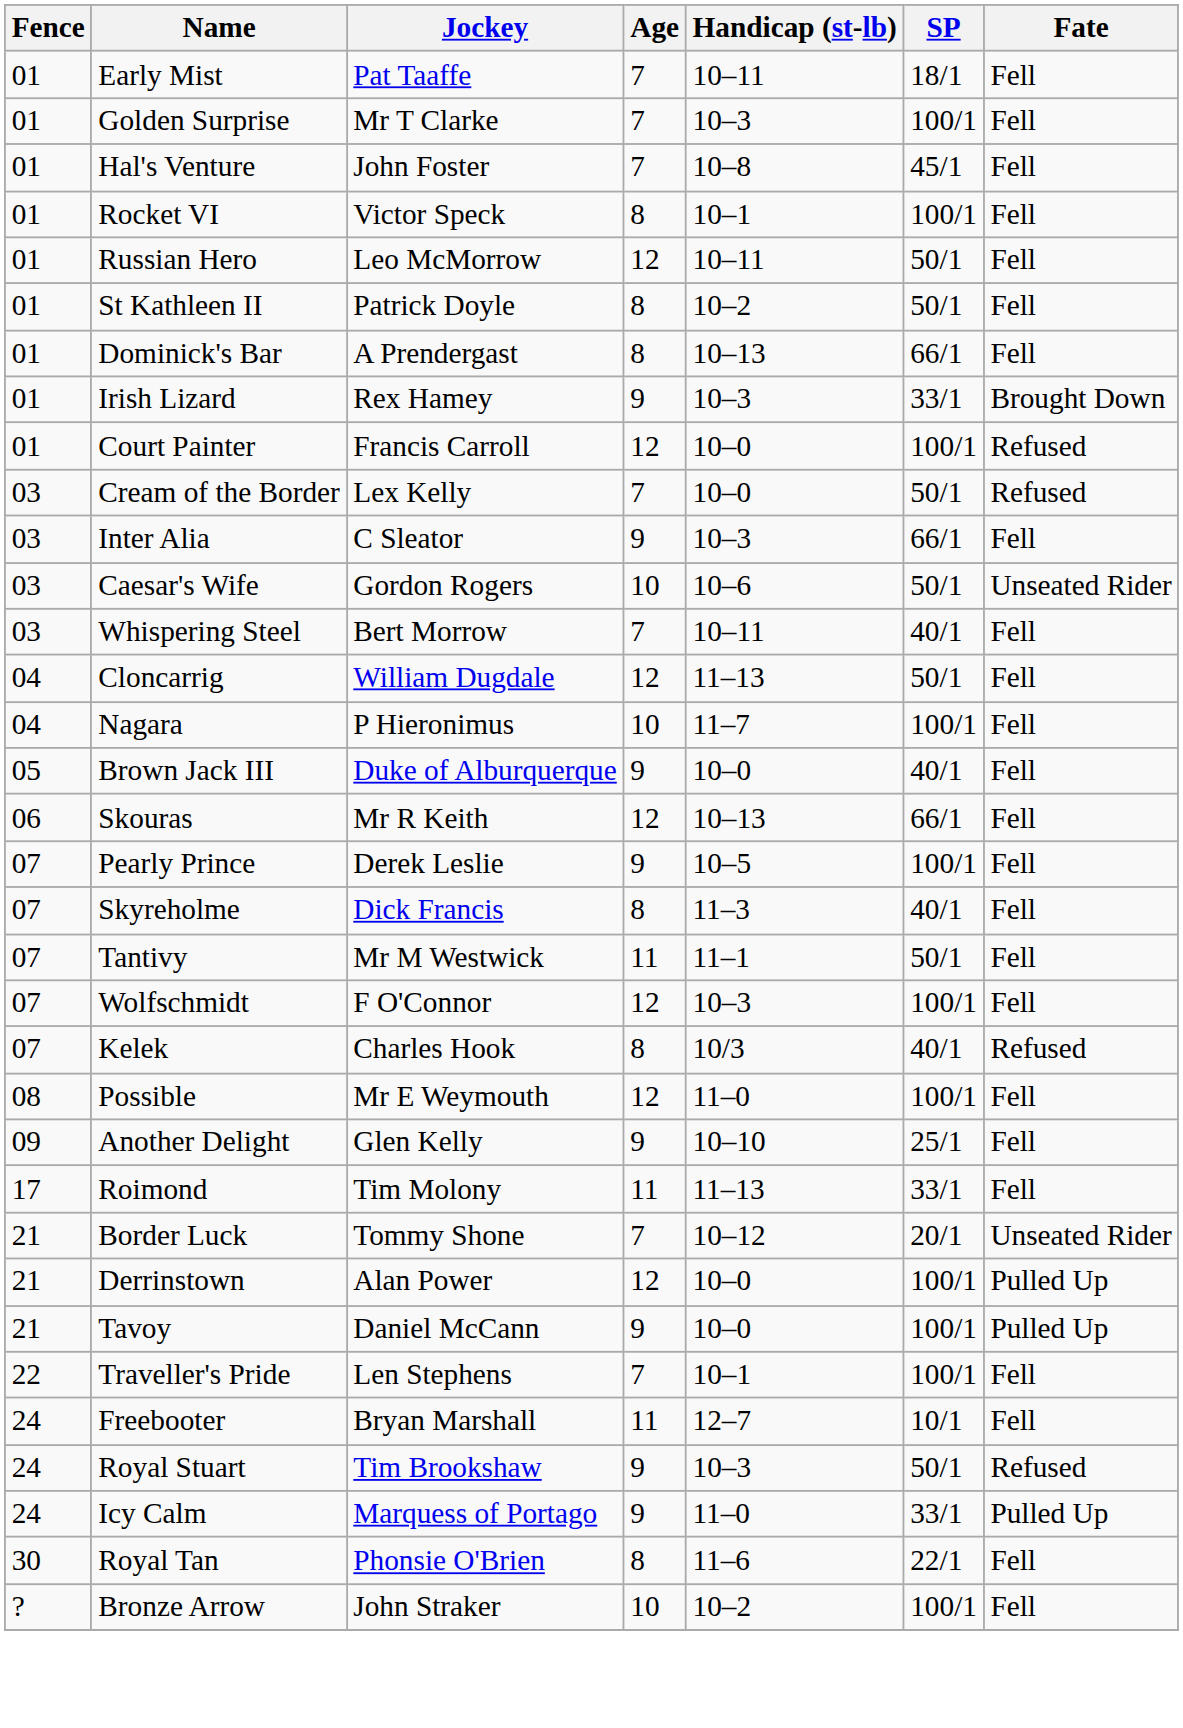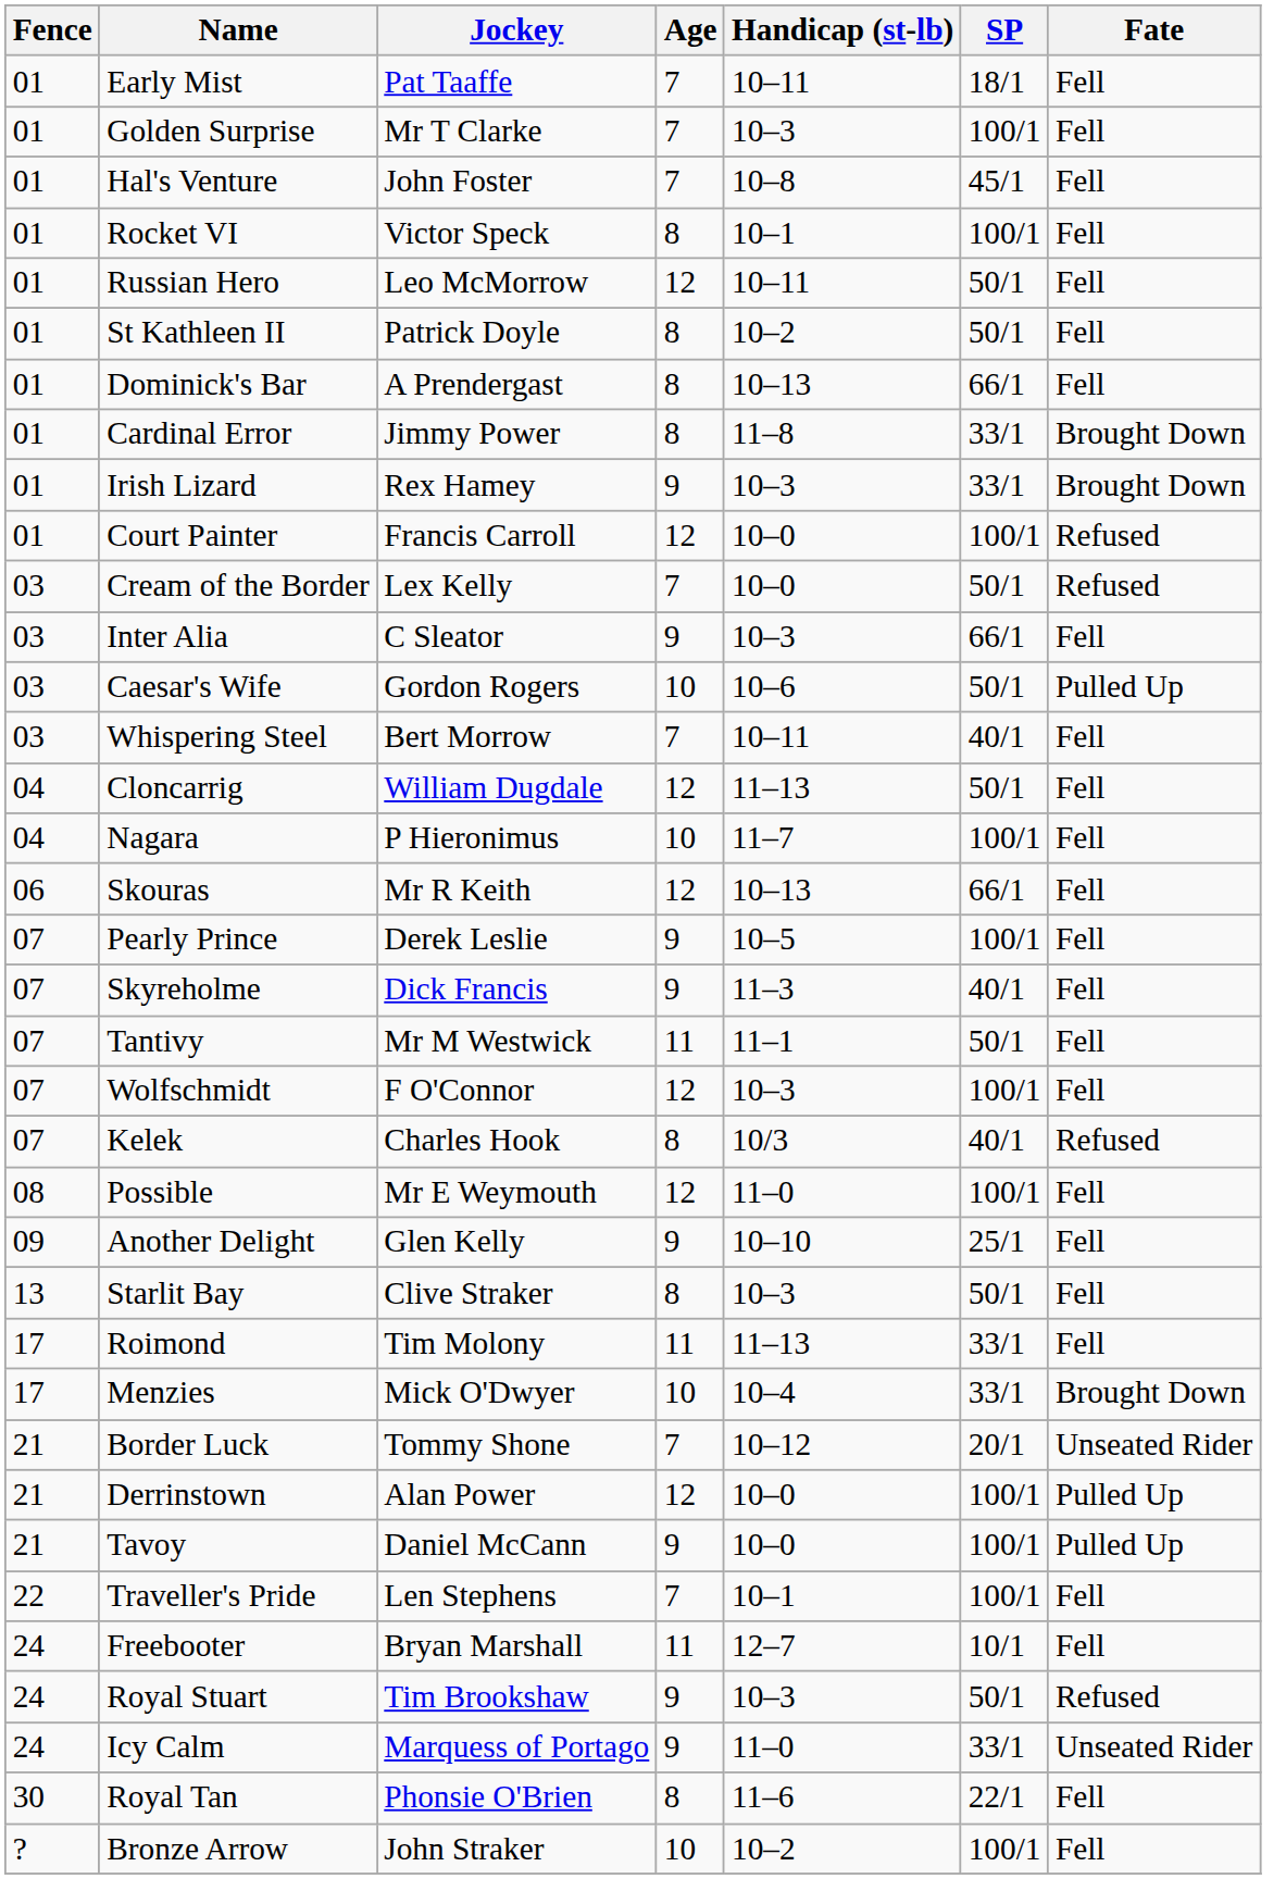+ row: 01 | Cardinal Error | Jimmy Power | 8 | 11–8 | 33/1 | Brought Down
Caesar's Wife | Fate: Unseated Rider -> Pulled Up
- row: 05 | Brown Jack III | Duke of Alburquerque | 9 | 10–0 | 40/1 | Fell
Skyreholme | Age: 8 -> 9
+ row: 13 | Starlit Bay | Clive Straker | 8 | 10–3 | 50/1 | Fell
+ row: 17 | Menzies | Mick O'Dwyer | 10 | 10–4 | 33/1 | Brought Down
Icy Calm | Fate: Pulled Up -> Unseated Rider
